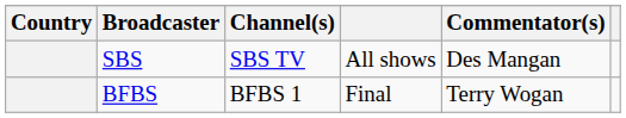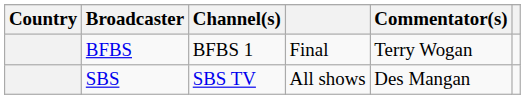rows swapped: SBS <-> BFBS
